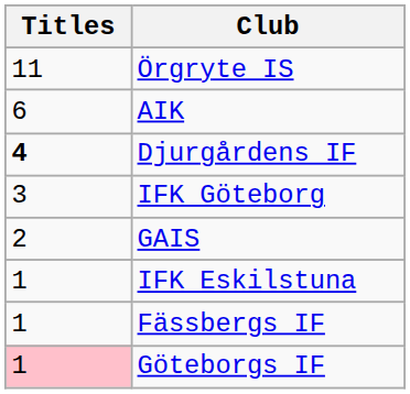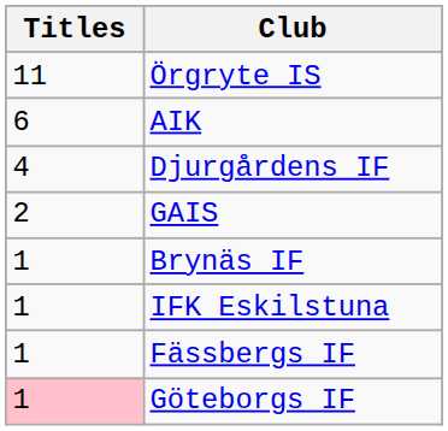Djurgårdens IF | Titles: bold -> normal
- row: 3 | IFK Göteborg
+ row: 1 | Brynäs IF
